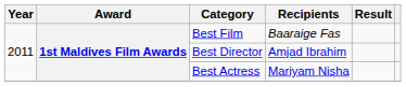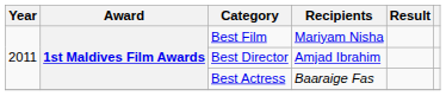Best Film | Recipients: Baaraige Fas -> Mariyam Nisha
Best Actress | Recipients: Mariyam Nisha -> Baaraige Fas
